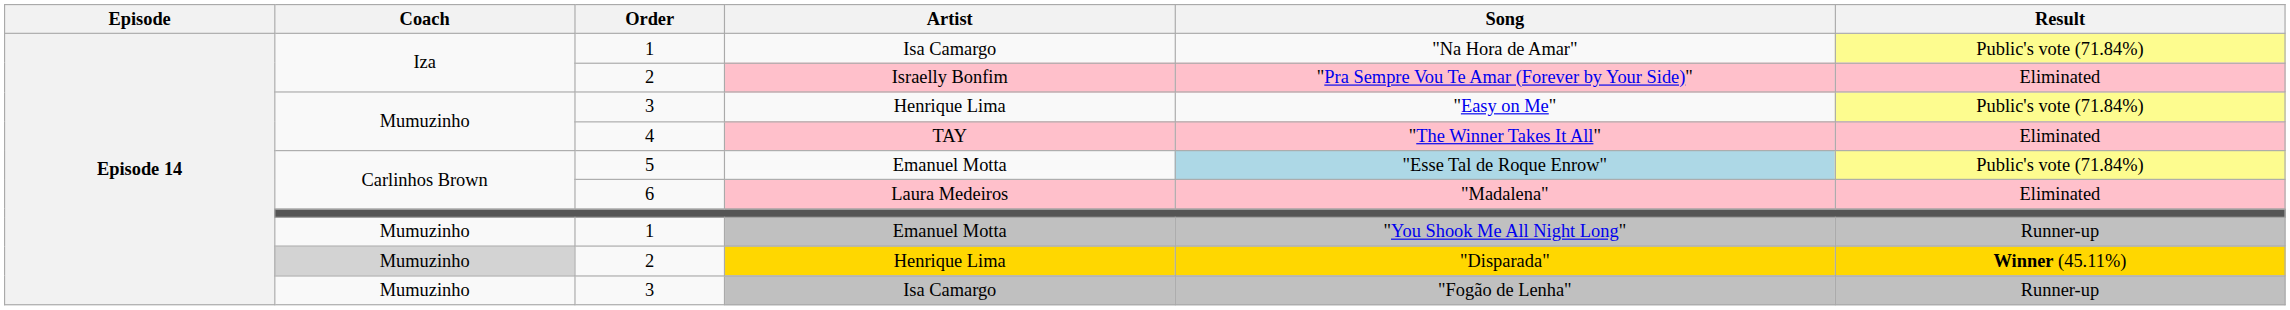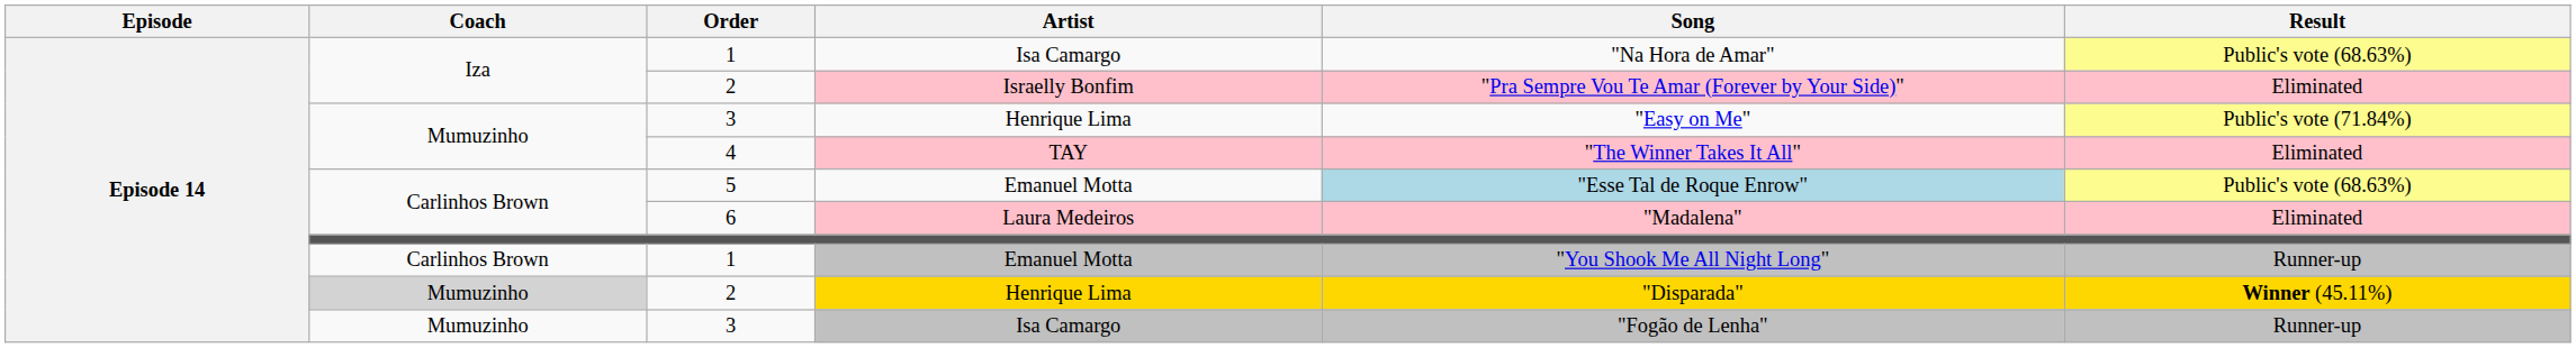1 / Isa Camargo | Result: Public's vote (71.84%) -> Public's vote (68.63%)
5 | Result: Public's vote (71.84%) -> Public's vote (68.63%)
1 / Emanuel Motta | Coach: Mumuzinho -> Carlinhos Brown
